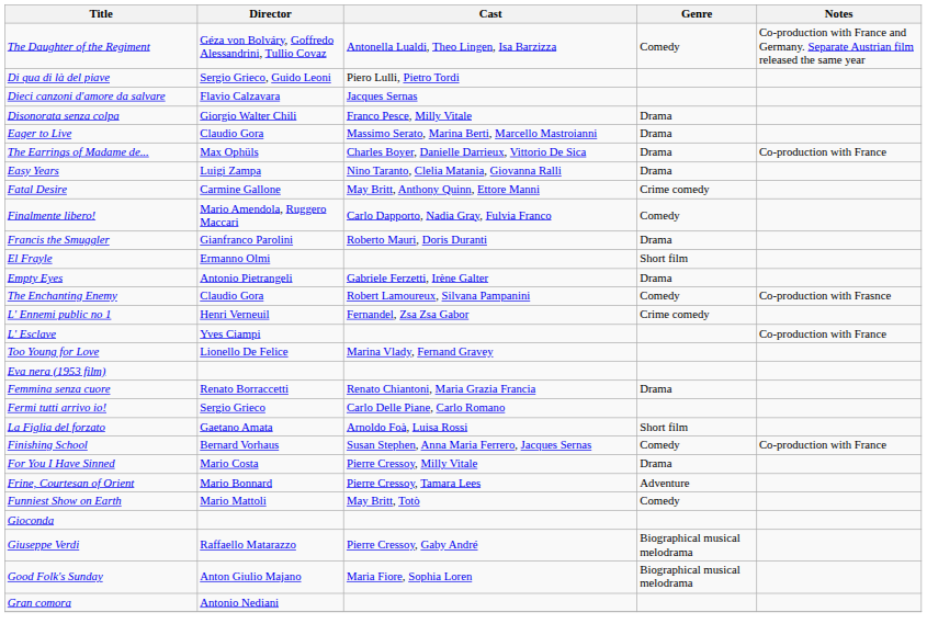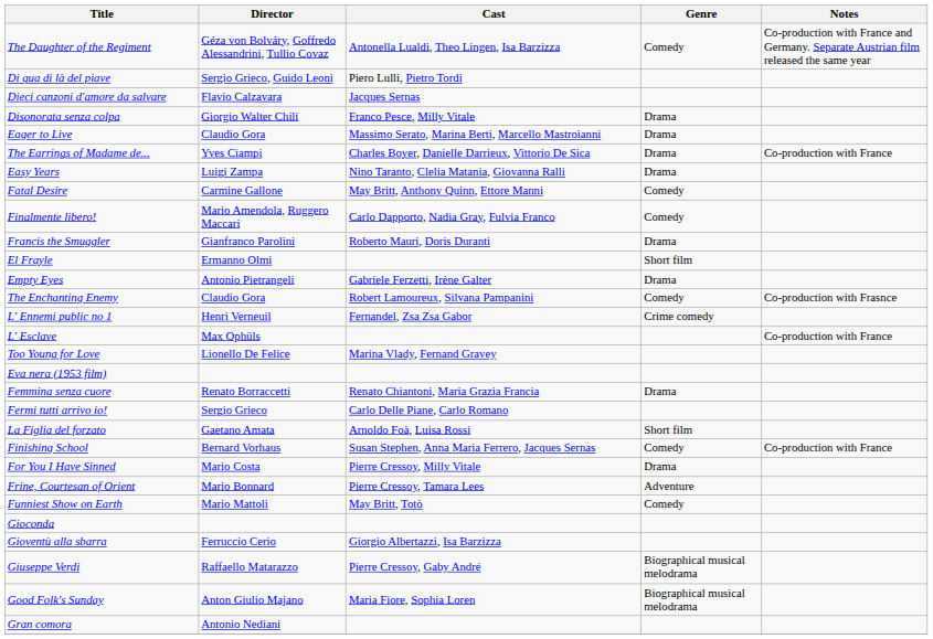The Earrings of Madame de... | Director: Max Ophüls -> Yves Ciampi
Fatal Desire | Genre: Crime comedy -> Comedy
L' Esclave | Director: Yves Ciampi -> Max Ophüls
+ row: Gioventù alla sbarra | Ferruccio Cerio | Giorgio Albertazzi, Isa Barzizza
